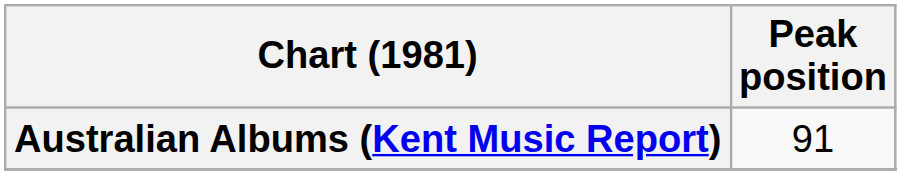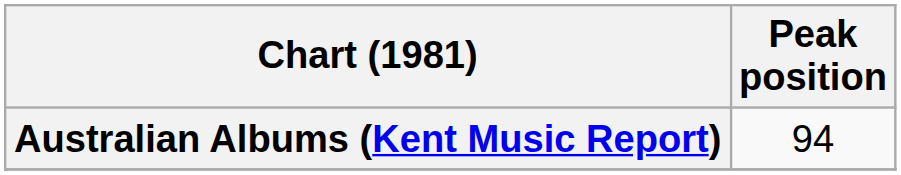Australian Albums (Kent Music Report) | Peak position: 91 -> 94
